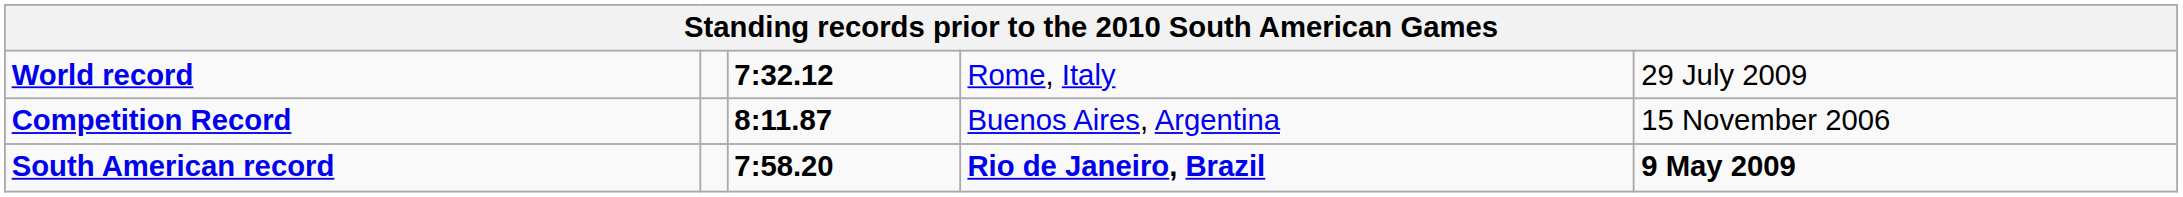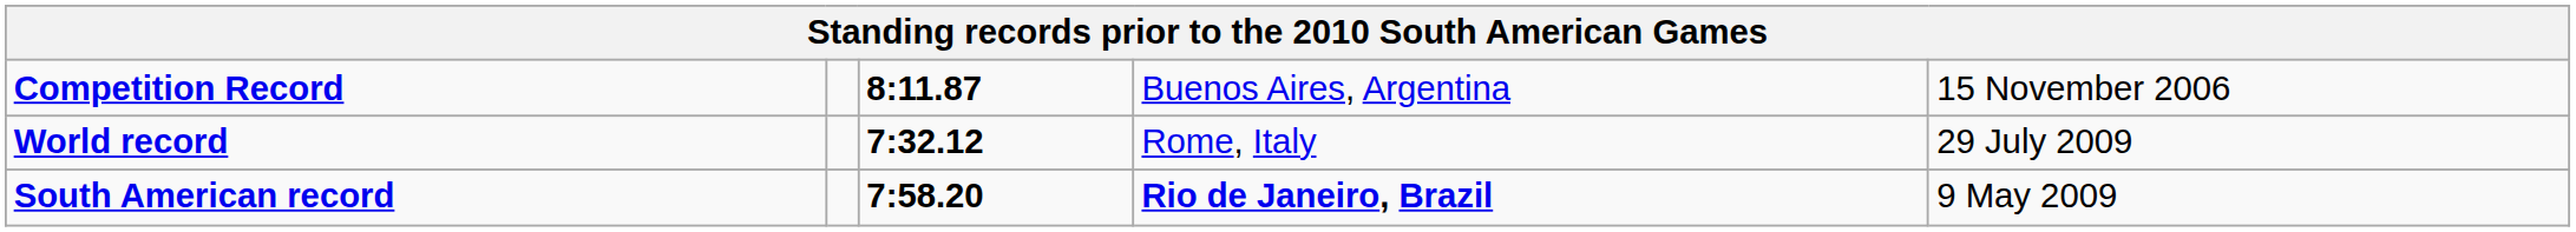rows swapped: World record <-> Competition Record
South American record | column 5: bold -> normal
